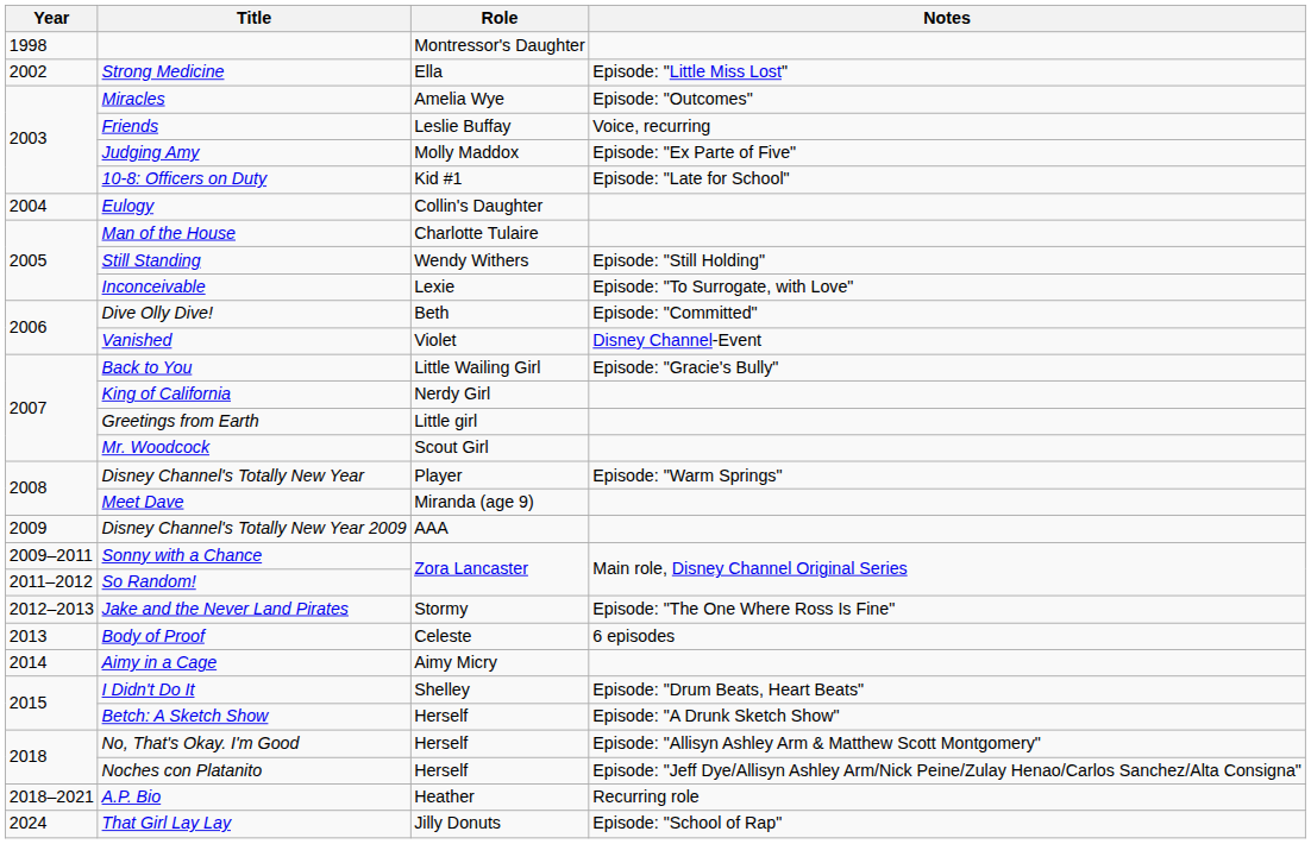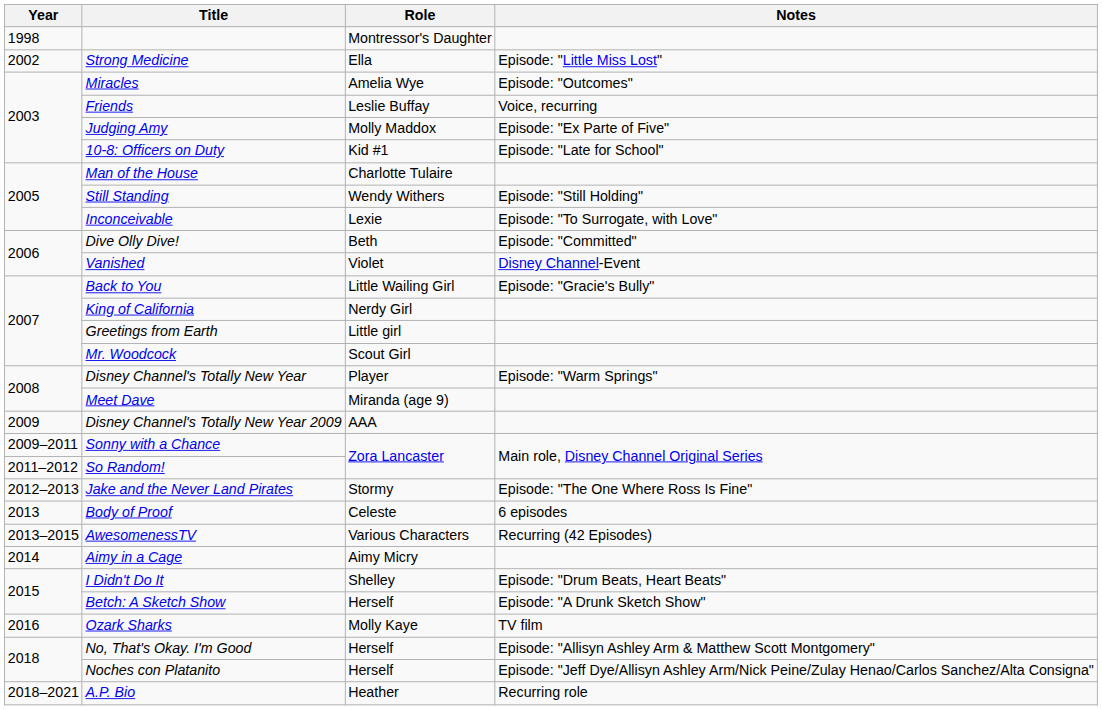- row: 2004 | Eulogy | Collin's Daughter
+ row: 2013–2015 | AwesomenessTV | Various Characters | Recurring (42 Episodes)
+ row: 2016 | Ozark Sharks | Molly Kaye | TV film
- row: 2024 | That Girl Lay Lay | Jilly Donuts | Episode: "School of Rap"
